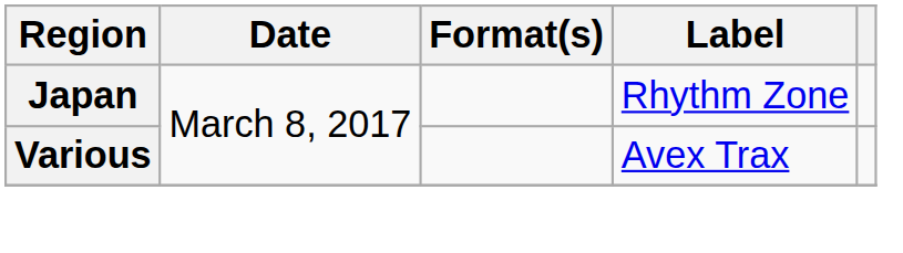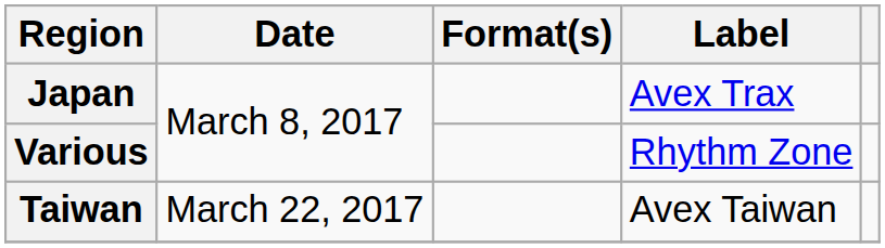Japan | Label: Rhythm Zone -> Avex Trax
Various | Label: Avex Trax -> Rhythm Zone
+ row: Taiwan | March 22, 2017 | Avex Taiwan
